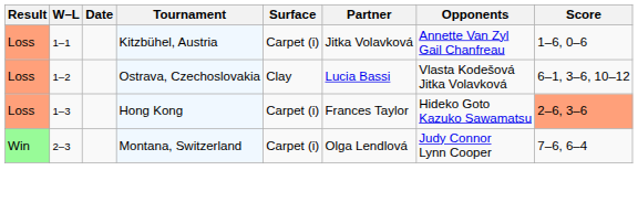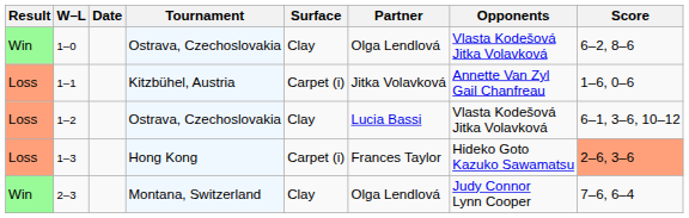+ row: Win | 1–0 | Ostrava, Czechoslovakia | Clay | Olga Lendlová | Vlasta Kodešová Jitka Volavková | 6–2, 8–6
2–3 | Surface: Carpet (i) -> Clay
